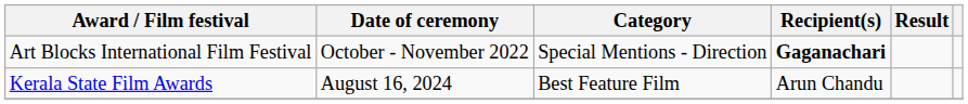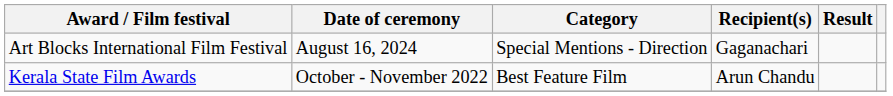Art Blocks International Film Festival | Date of ceremony: October - November 2022 -> August 16, 2024
Art Blocks International Film Festival | Recipient(s): bold -> normal
Kerala State Film Awards | Date of ceremony: August 16, 2024 -> October - November 2022
